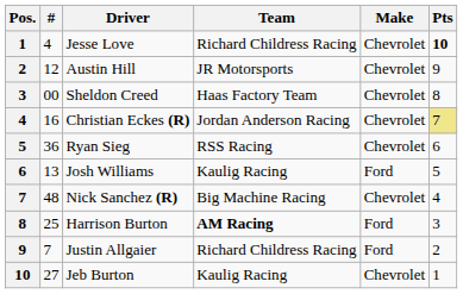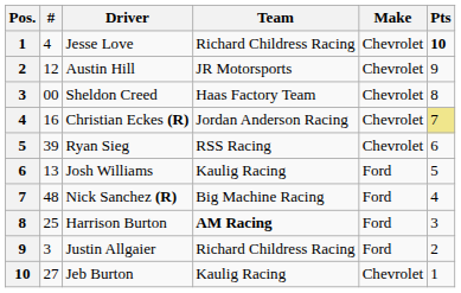Ryan Sieg | #: 36 -> 39
Nick Sanchez (R) | Make: Chevrolet -> Ford
Justin Allgaier | #: 7 -> 3
